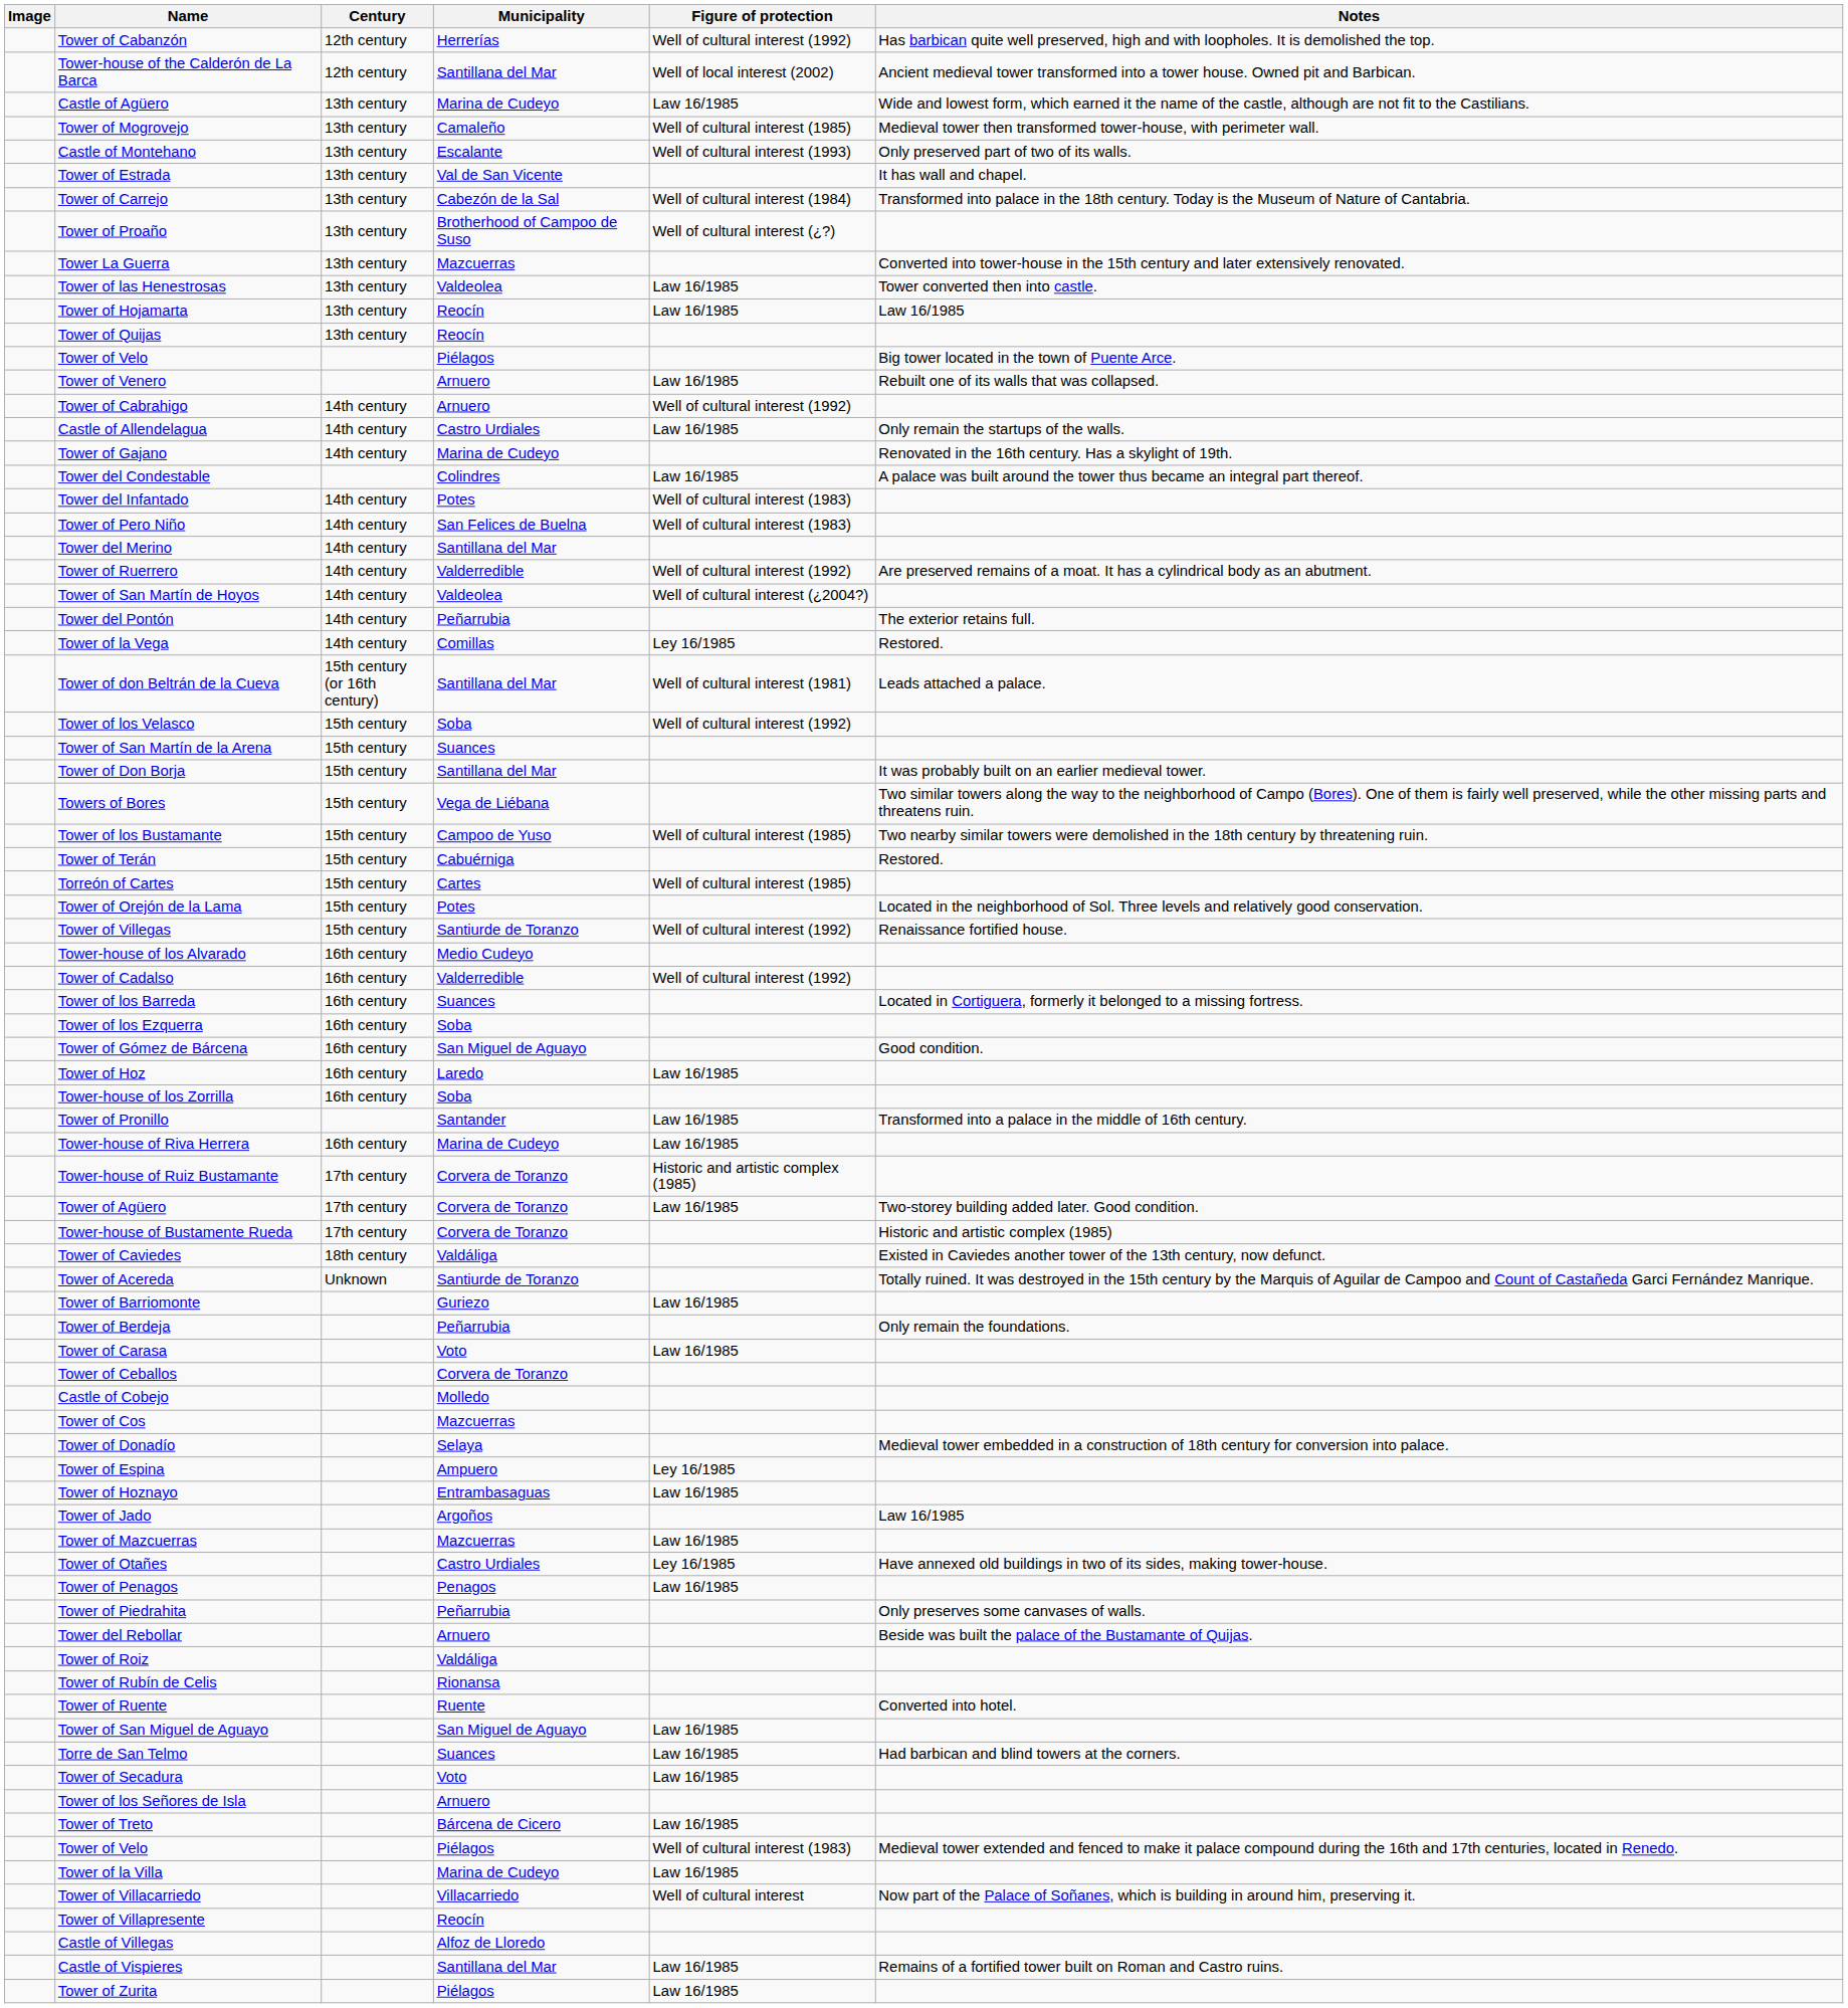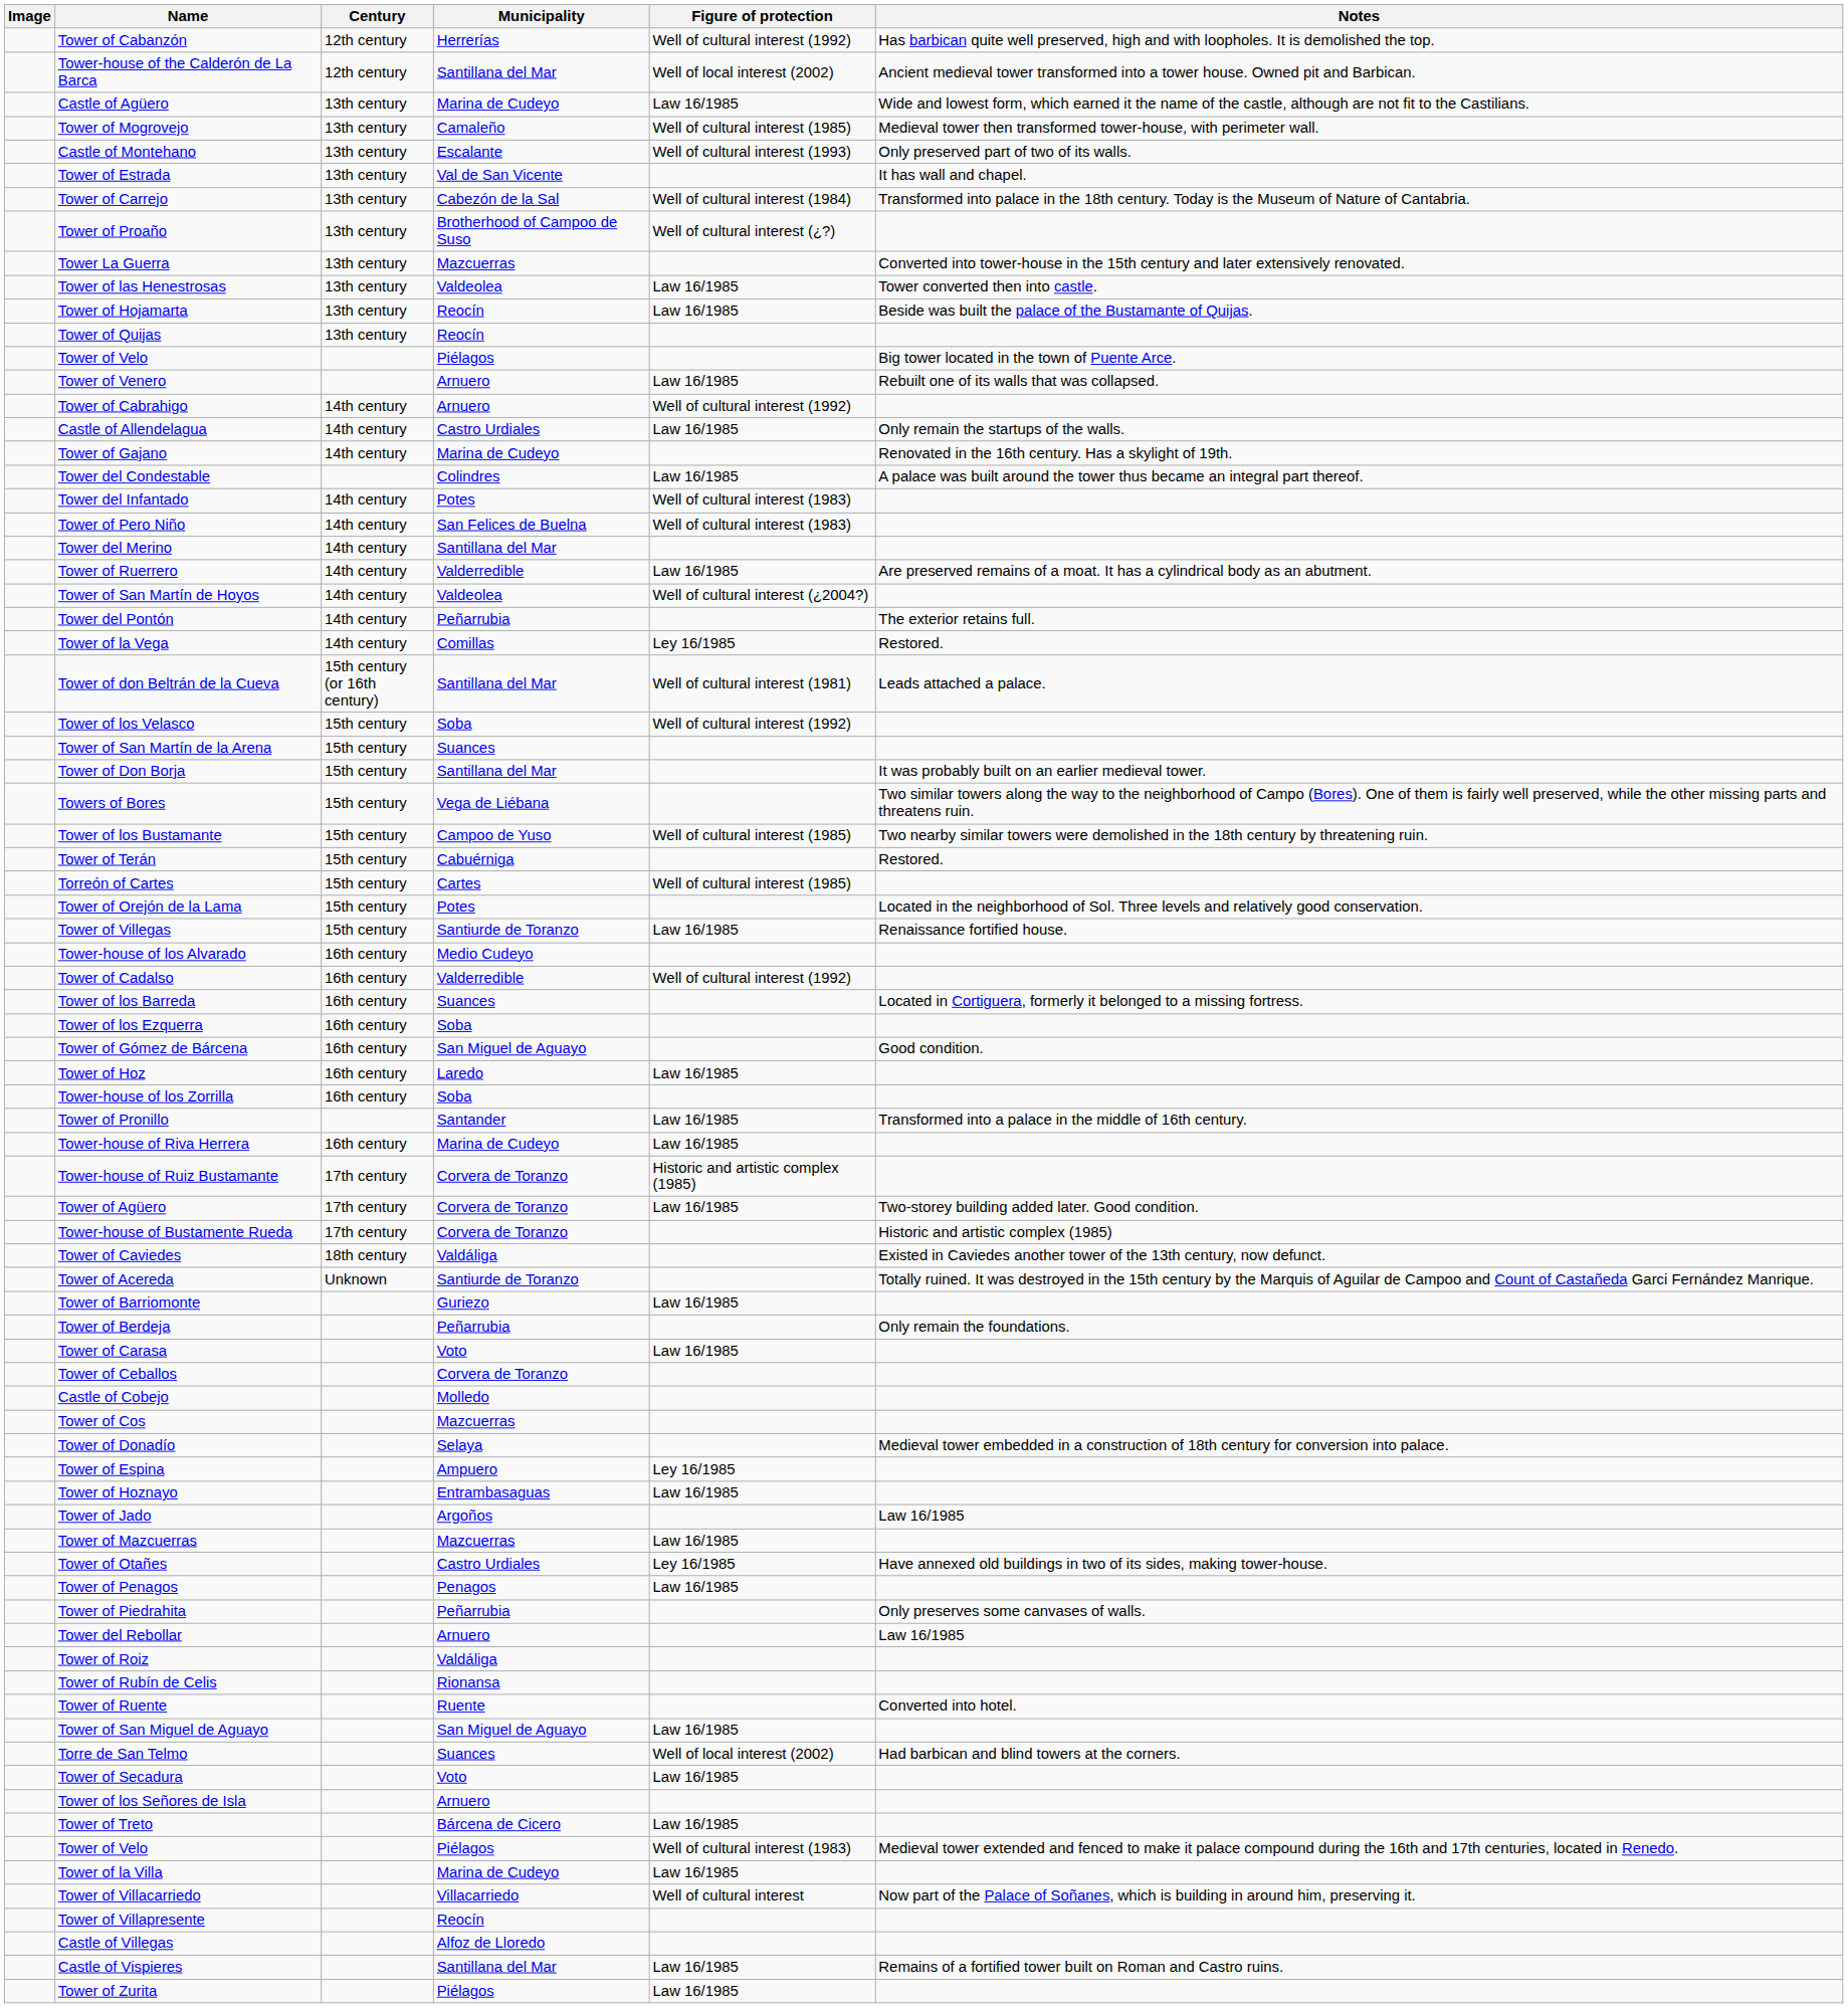Tower of Hojamarta | Notes: Law 16/1985 -> Beside was built the palace of the Bustamante of Quijas.
Tower of Ruerrero | Figure of protection: Well of cultural interest (1992) -> Law 16/1985
Tower of Villegas | Figure of protection: Well of cultural interest (1992) -> Law 16/1985
Tower del Rebollar | Notes: Beside was built the palace of the Bustamante of Quijas. -> Law 16/1985
Torre de San Telmo | Figure of protection: Law 16/1985 -> Well of local interest (2002)
